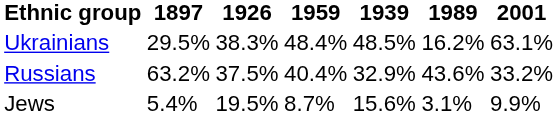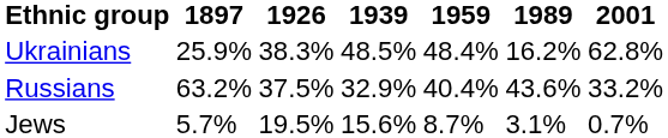columns swapped: 1939 <-> 1959
Ukrainians | 1897: 29.5% -> 25.9%
Ukrainians | 2001: 63.1% -> 62.8%
Jews | 1897: 5.4% -> 5.7%
Jews | 2001: 9.9% -> 0.7%
